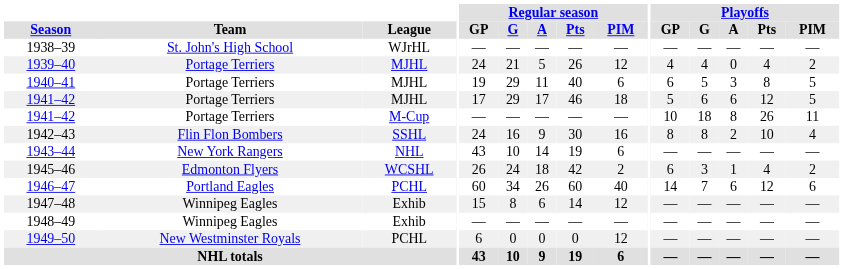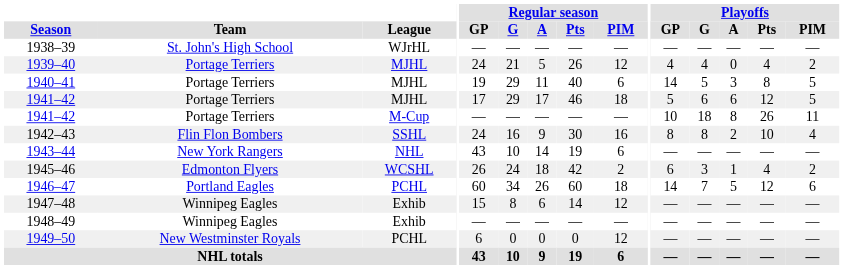1940–41 | Playoffs / GP: 6 -> 14
1946–47 | Regular season / PIM: 40 -> 18
1946–47 | Playoffs / A: 6 -> 5
